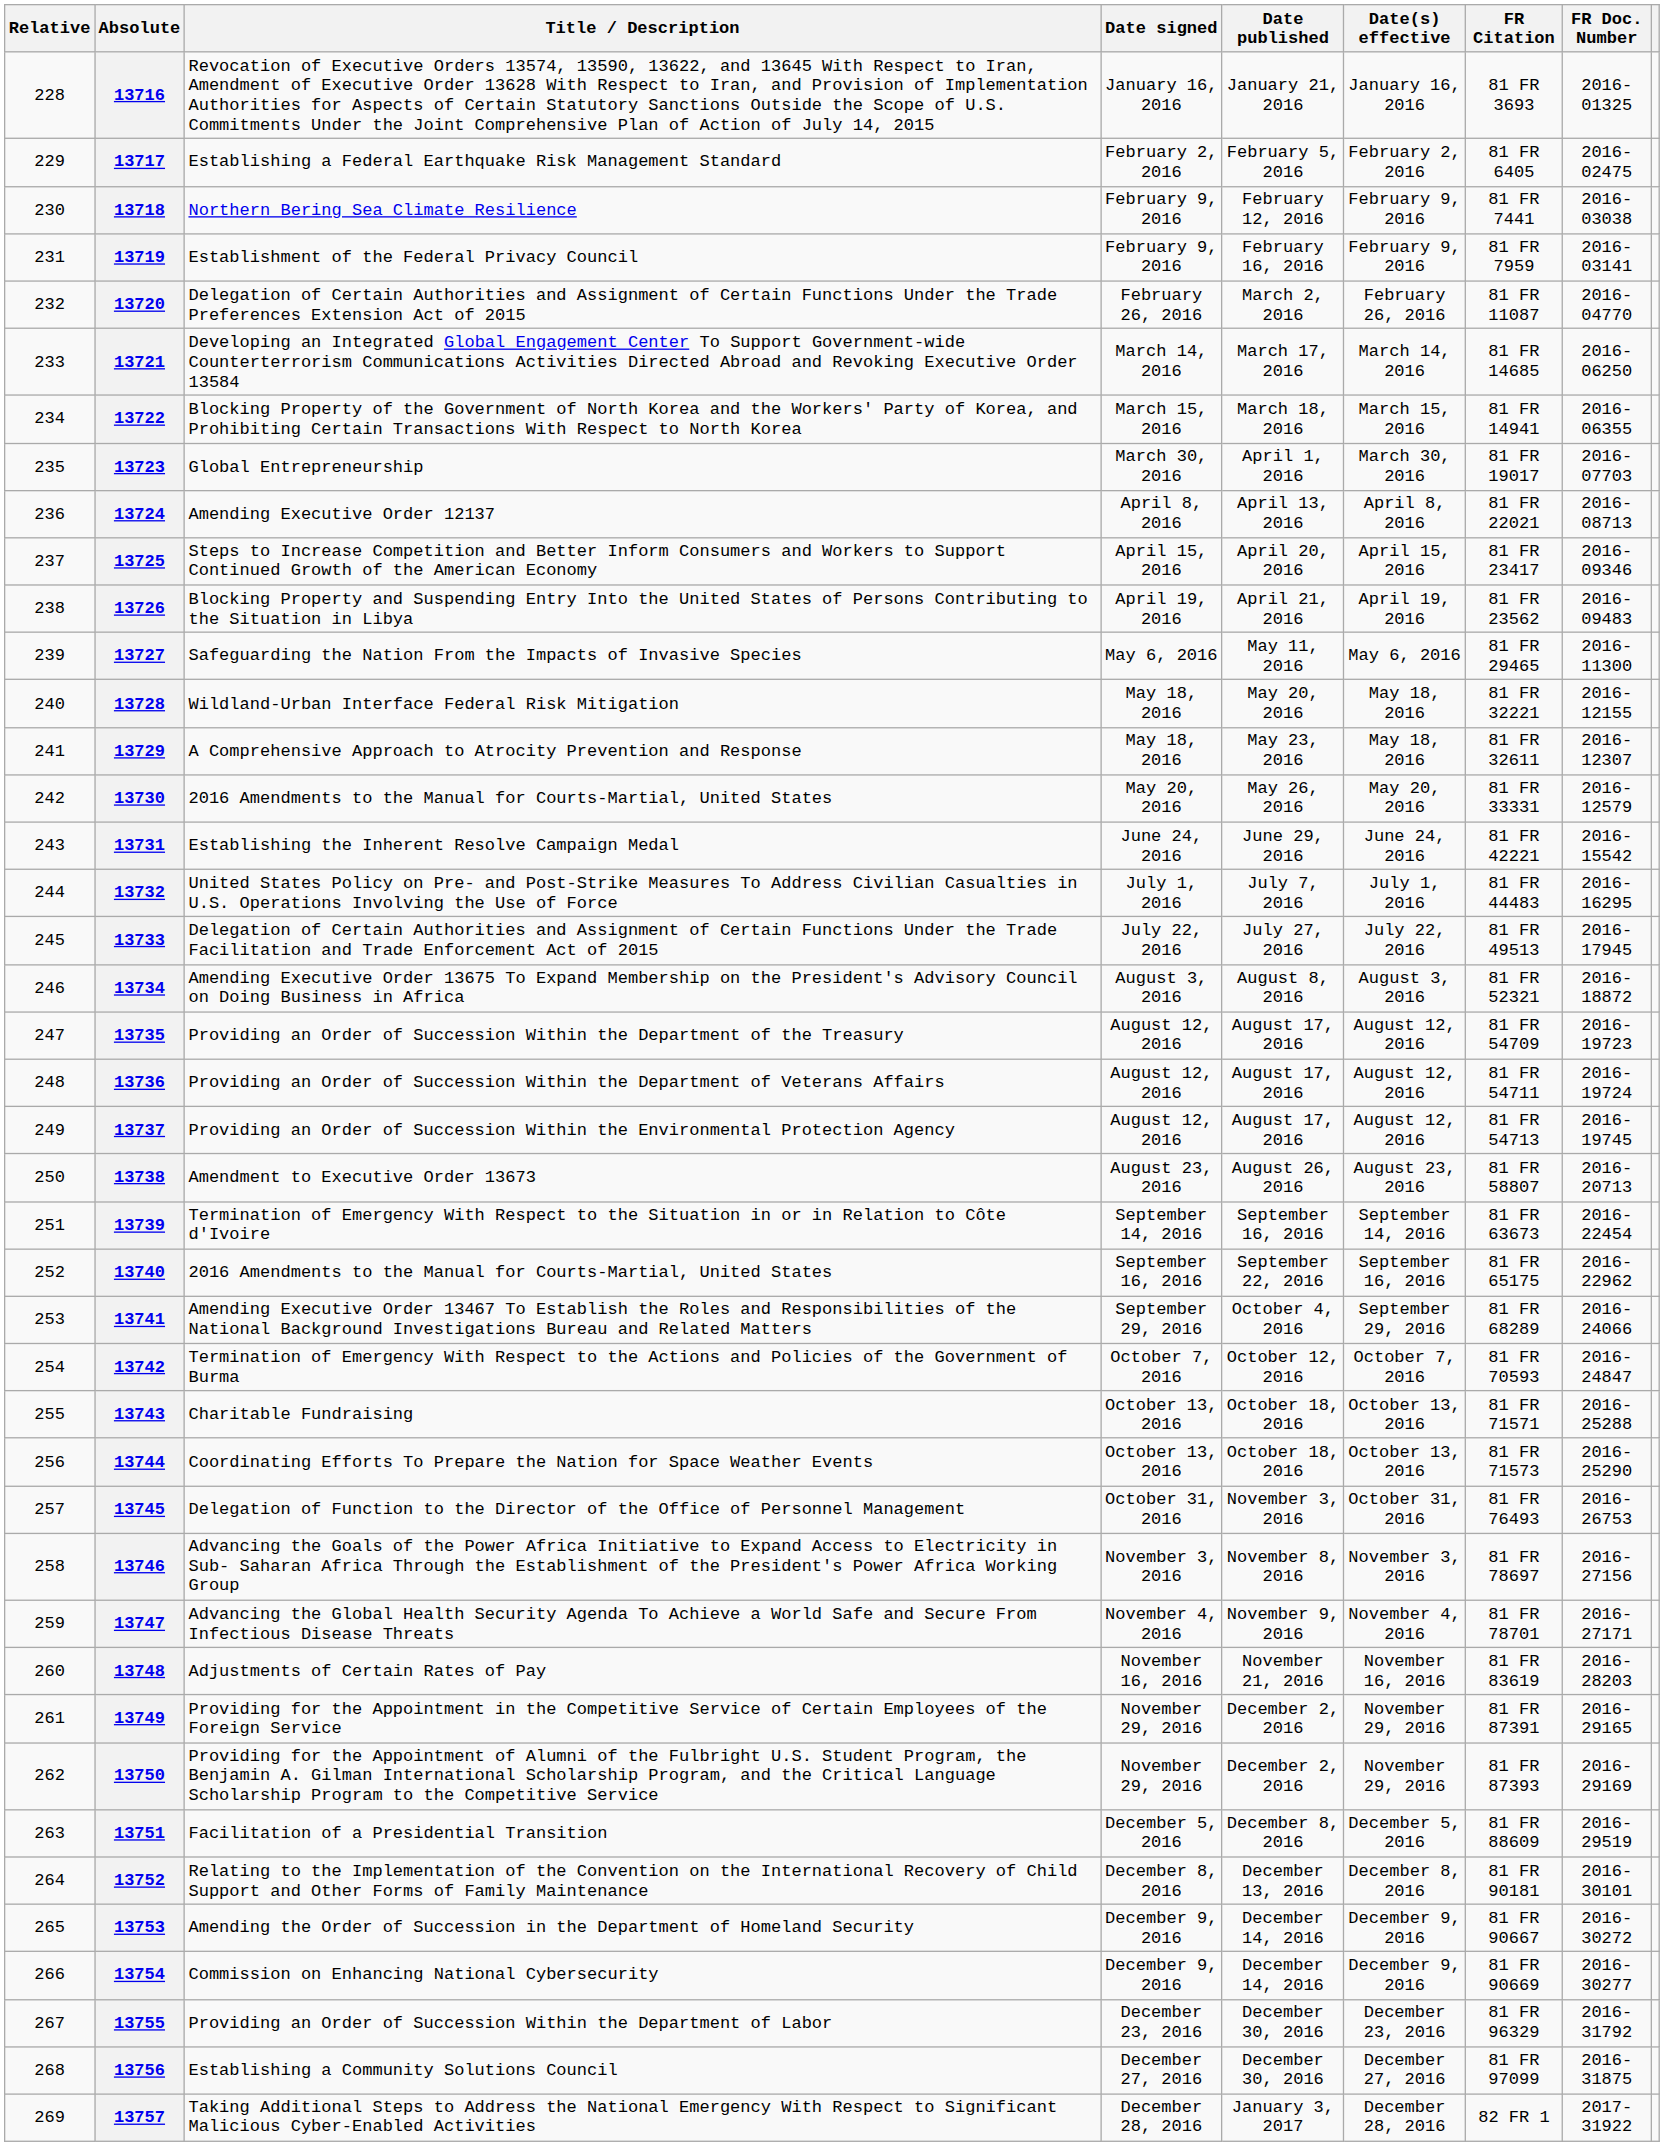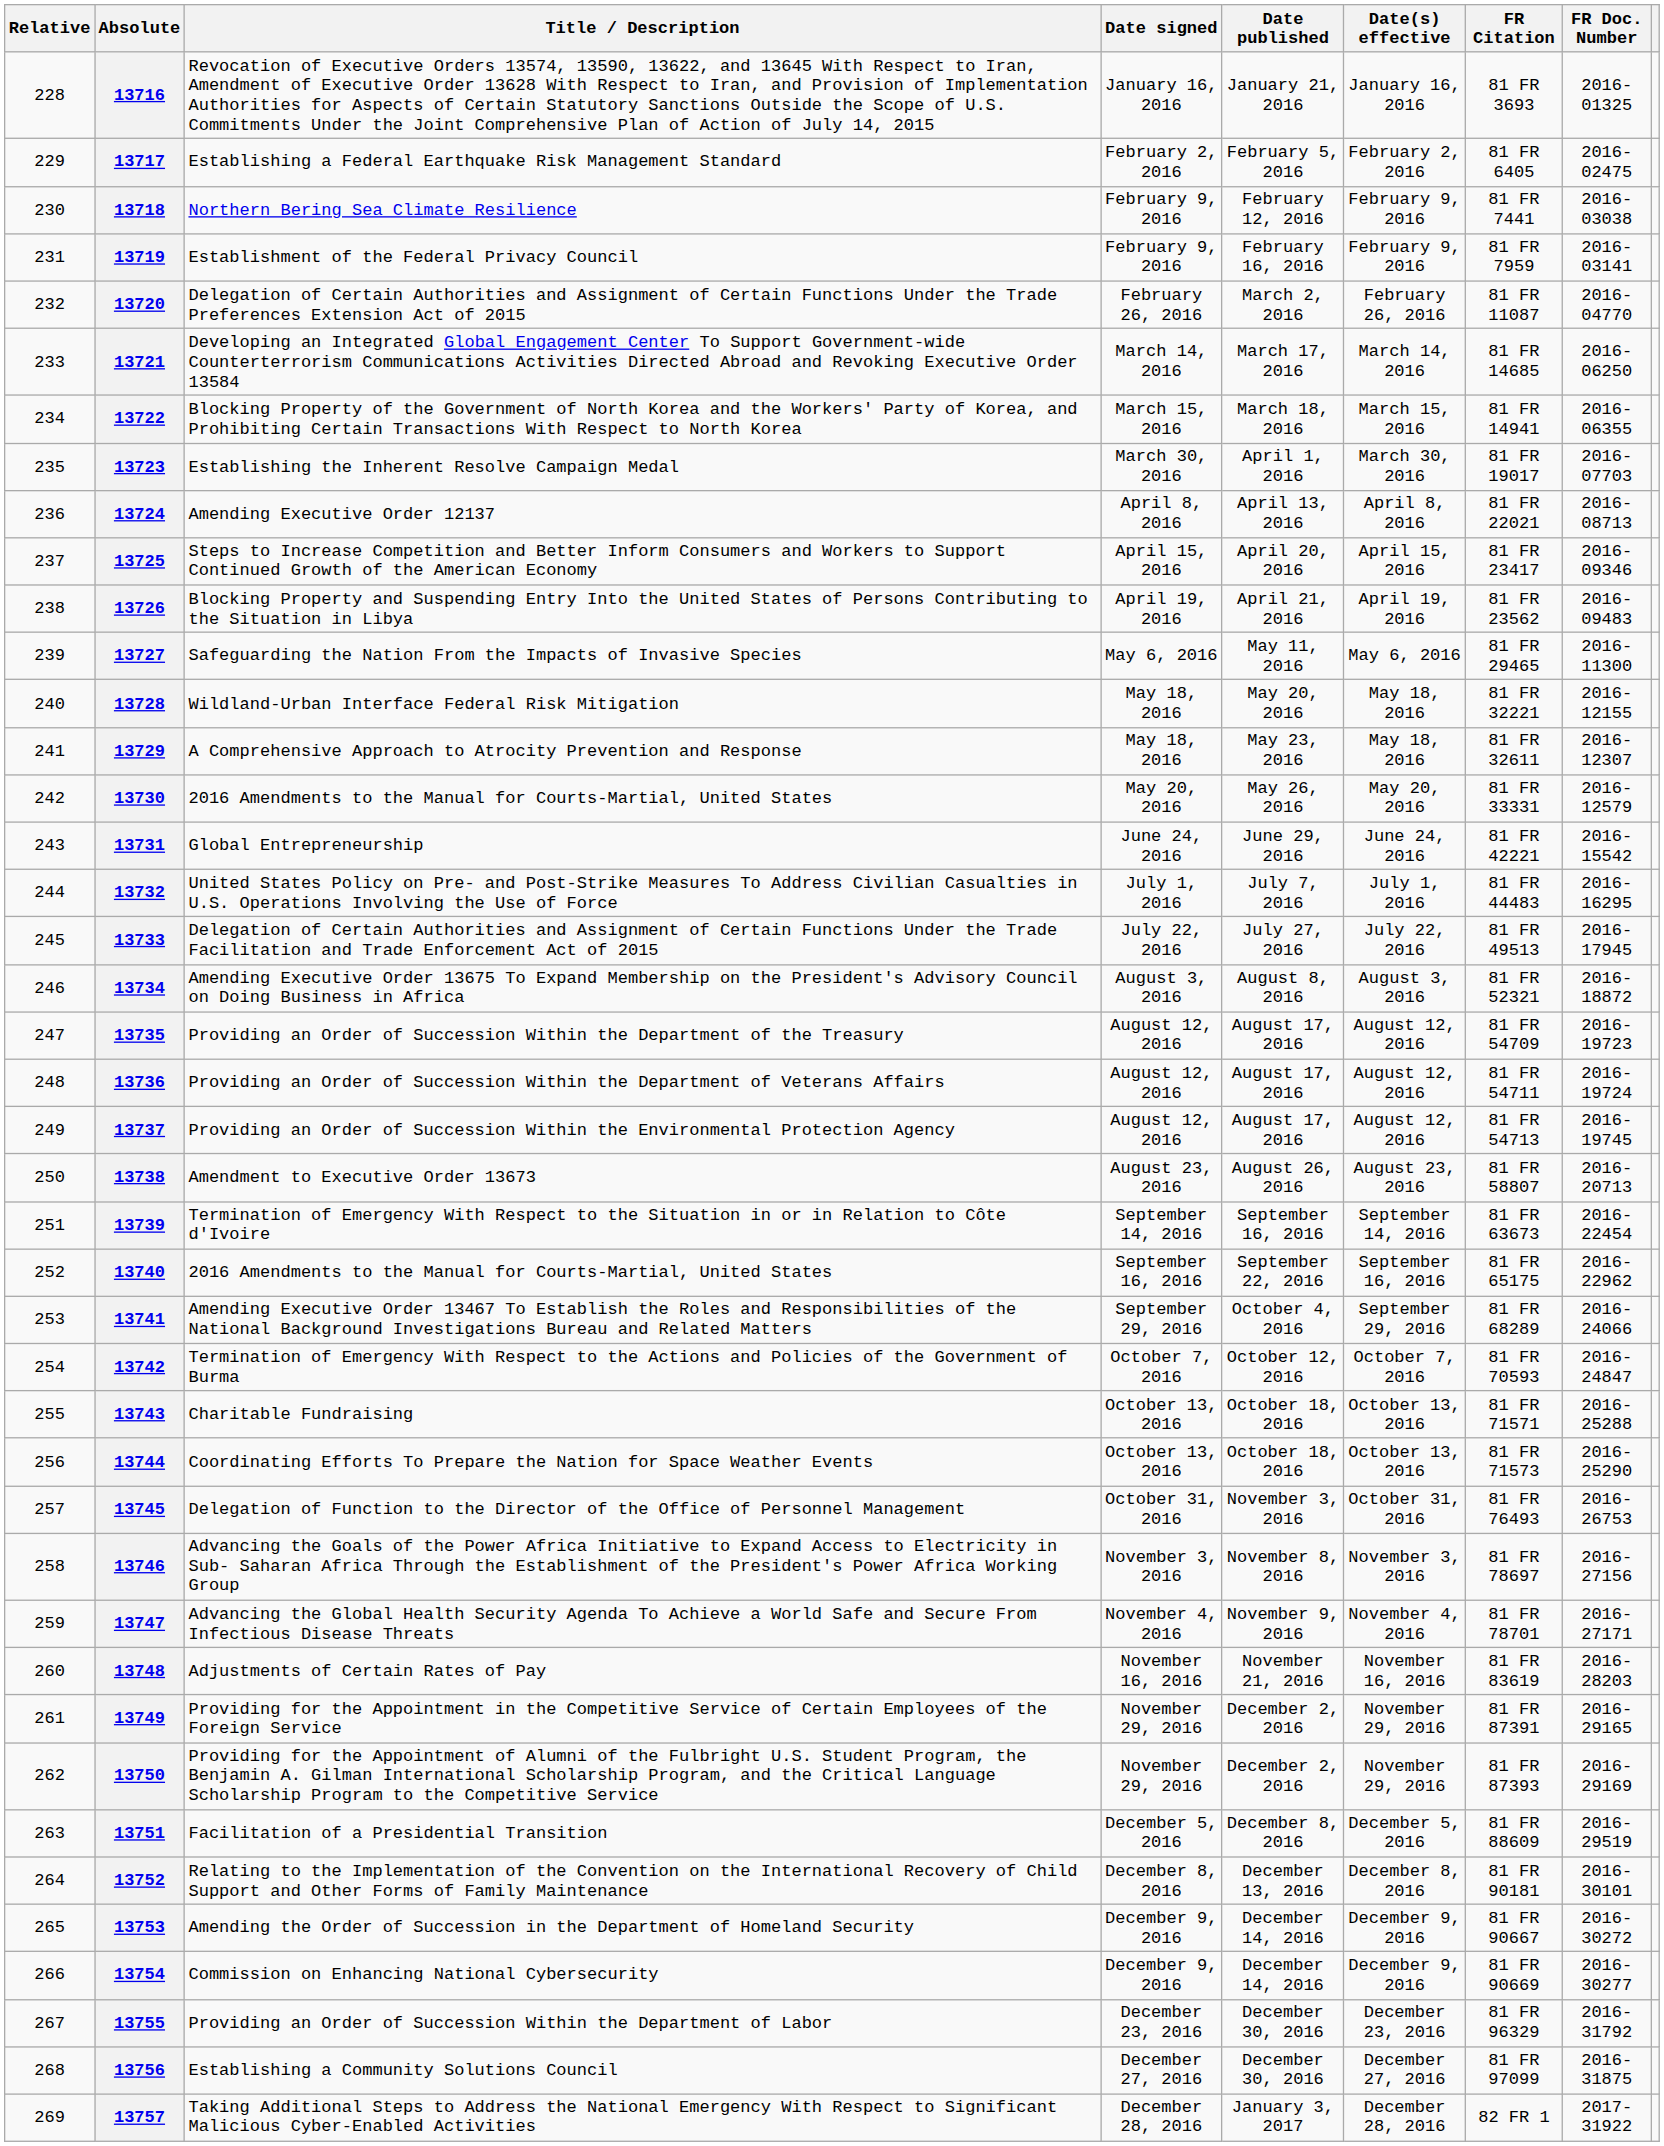13723 | Title / Description: Global Entrepreneurship -> Establishing the Inherent Resolve Campaign Medal
13731 | Title / Description: Establishing the Inherent Resolve Campaign Medal -> Global Entrepreneurship
